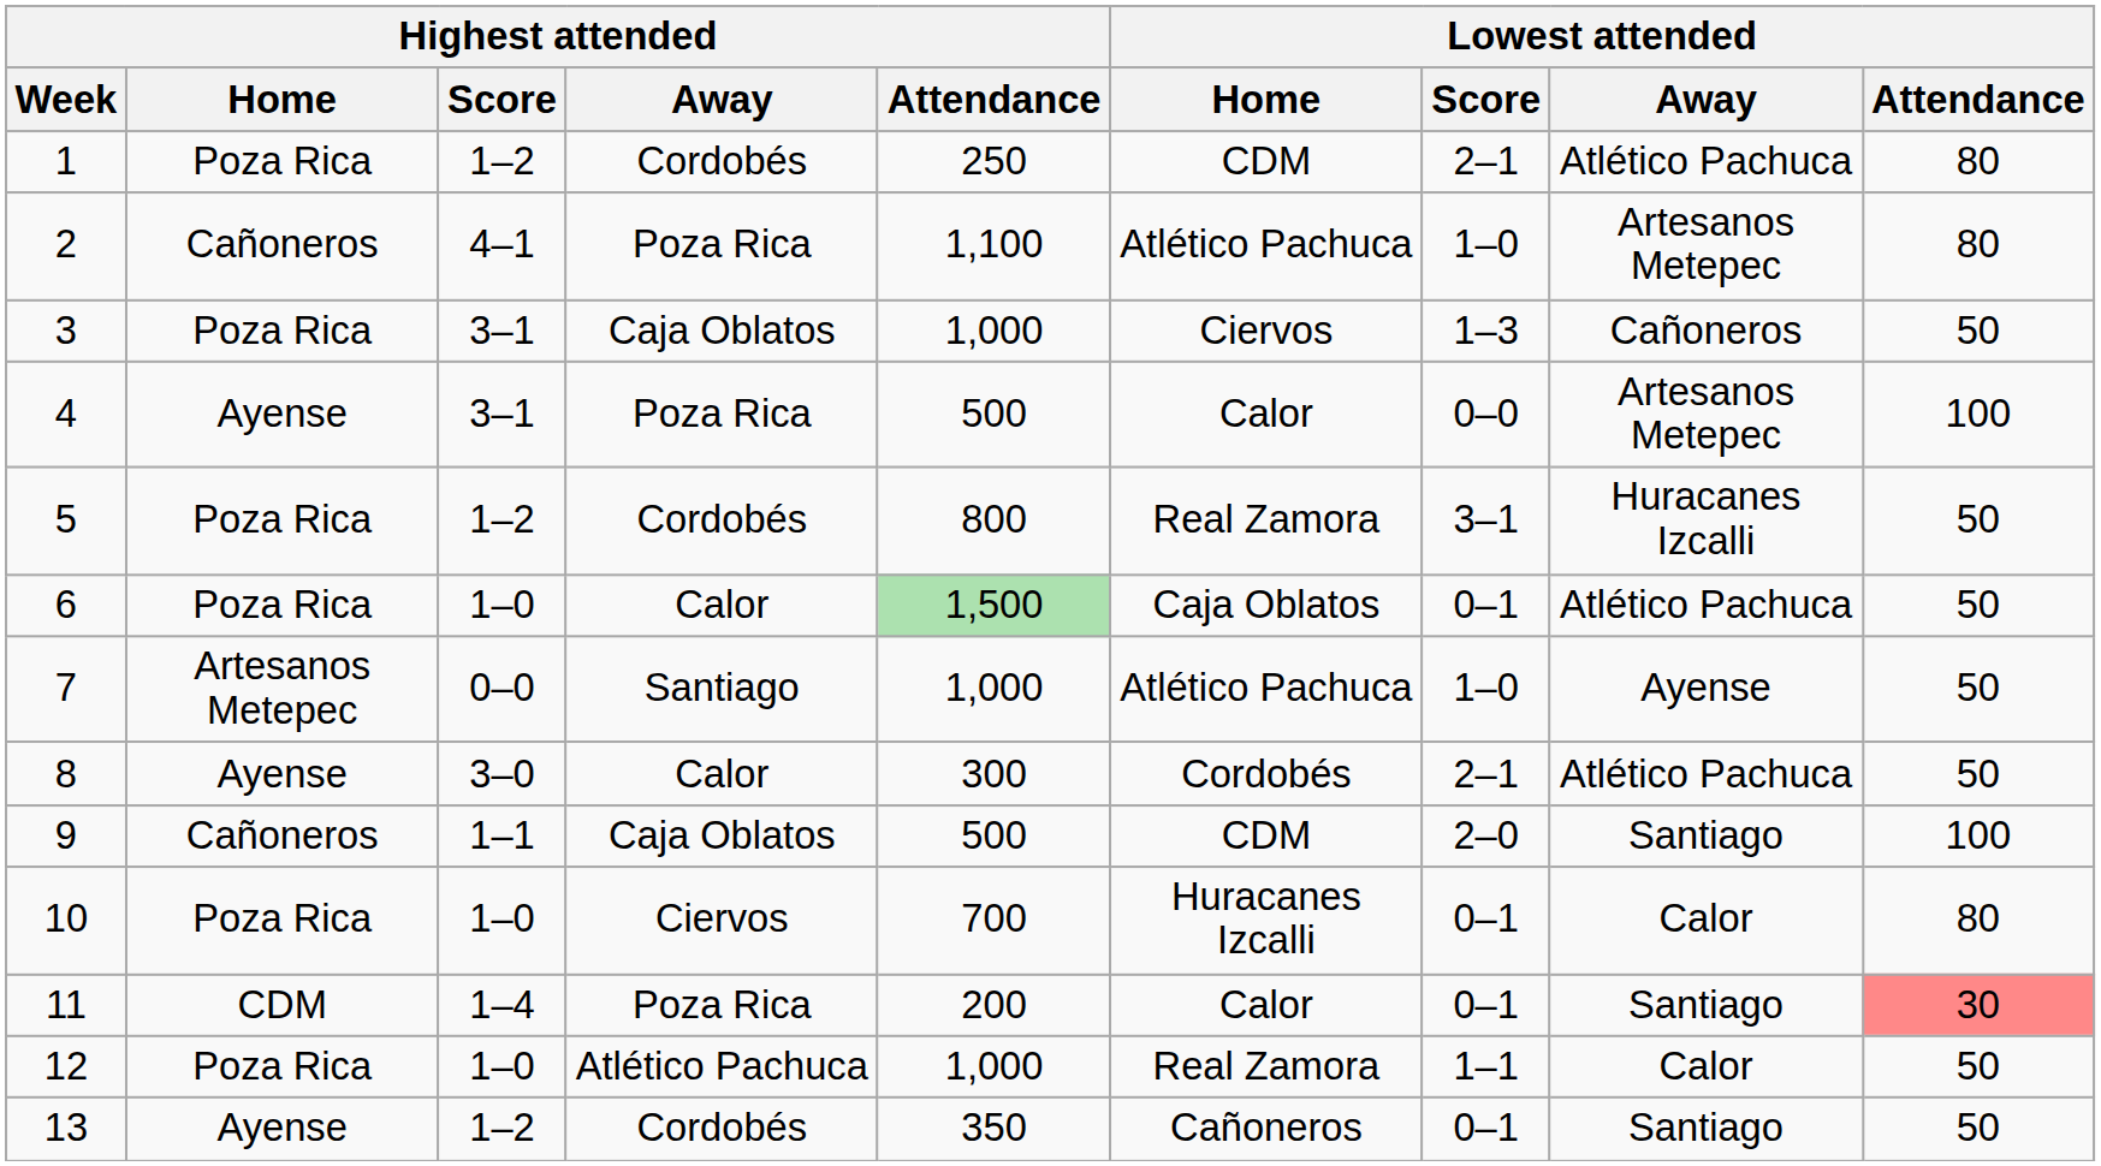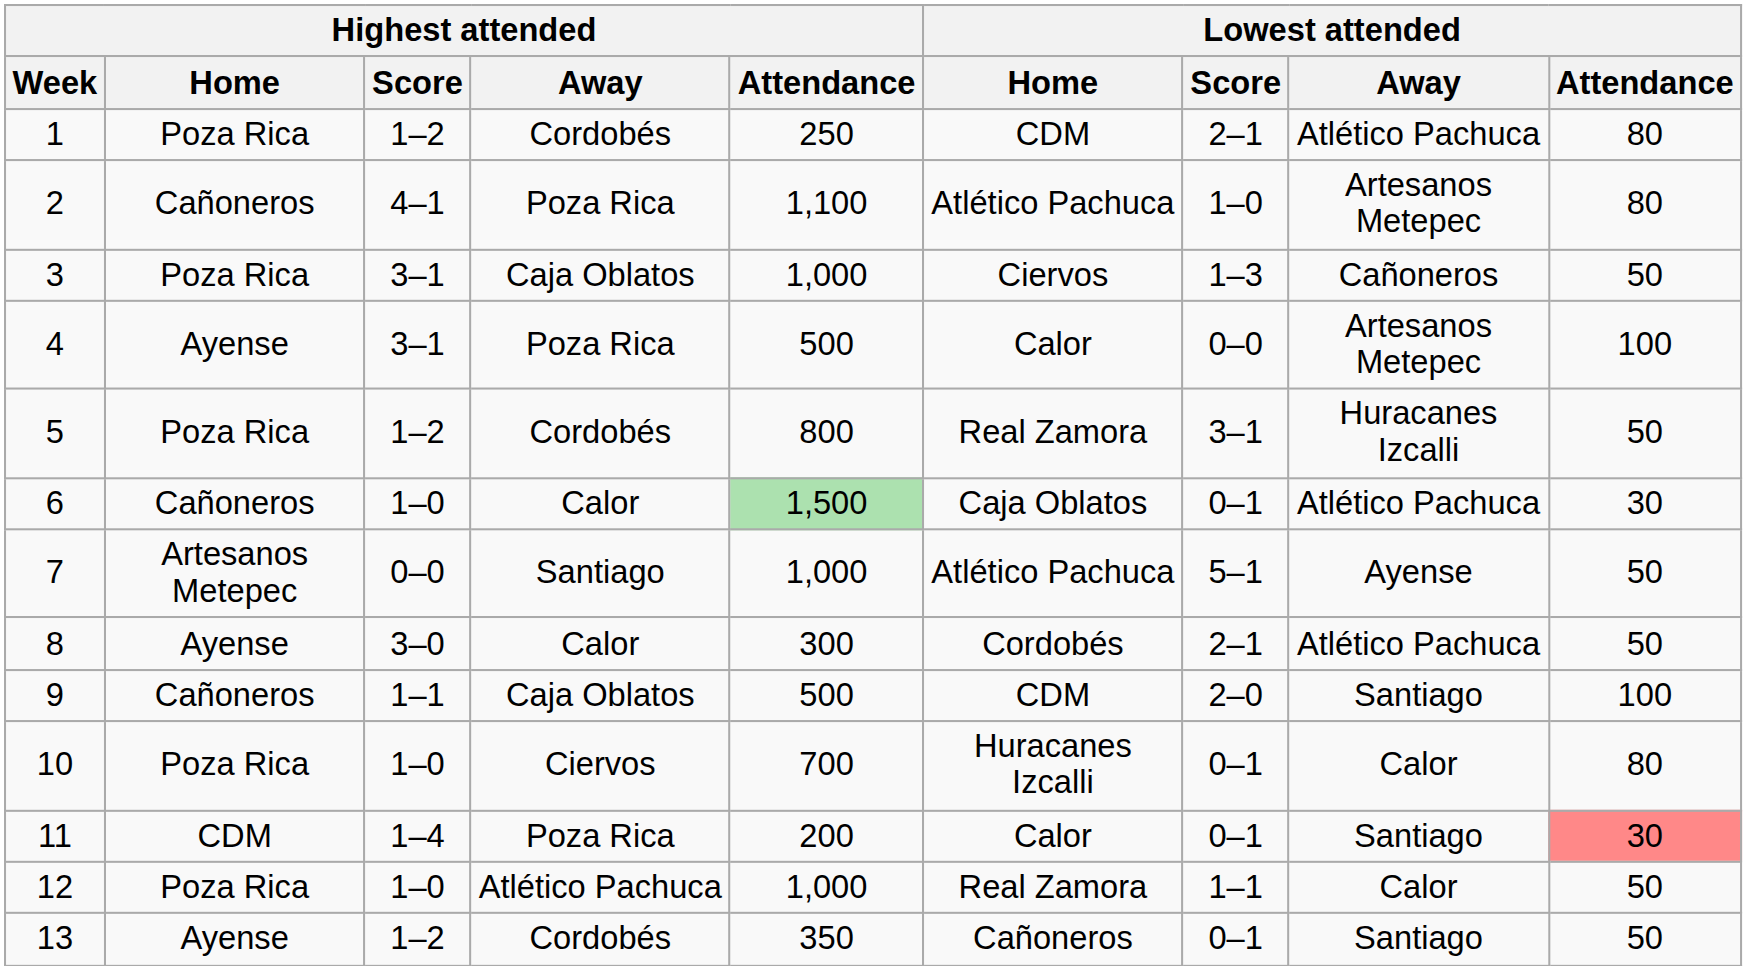6 | Highest attended / Home: Poza Rica -> Cañoneros
6 | Lowest attended / Attendance: 50 -> 30
7 | Lowest attended / Score: 1–0 -> 5–1
